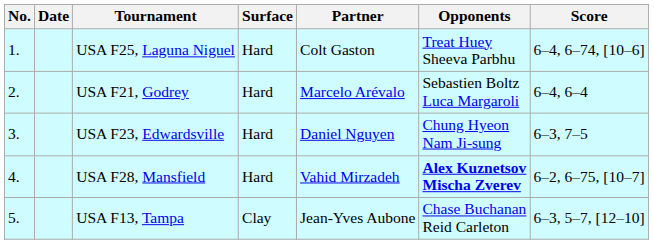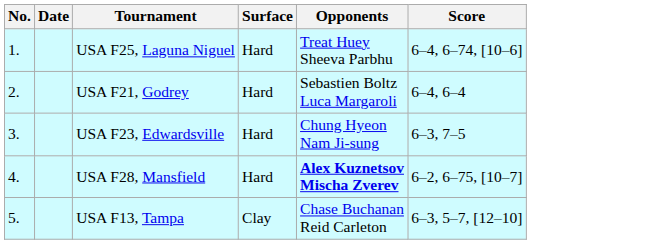- column: Partner | Colt Gaston | Marcelo Arévalo | Daniel Nguyen | Vahid Mirzadeh | Jean-Yves Aubone
